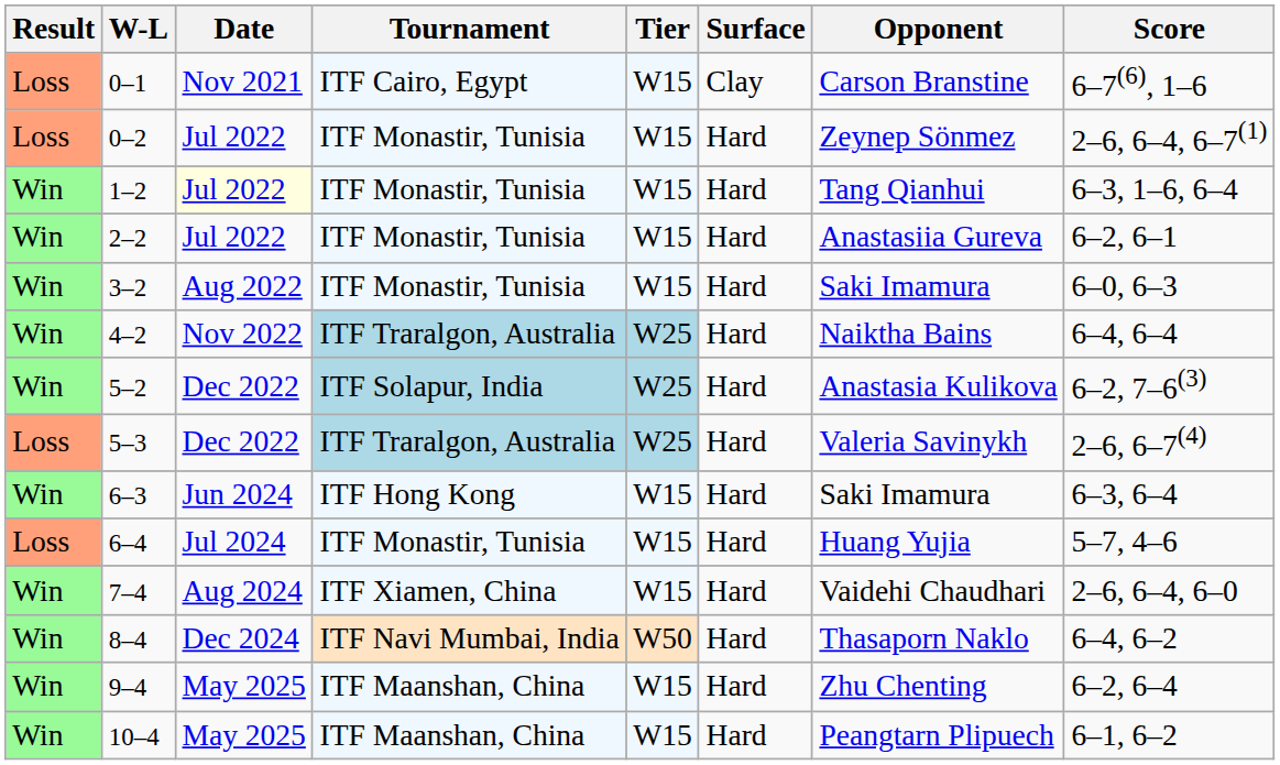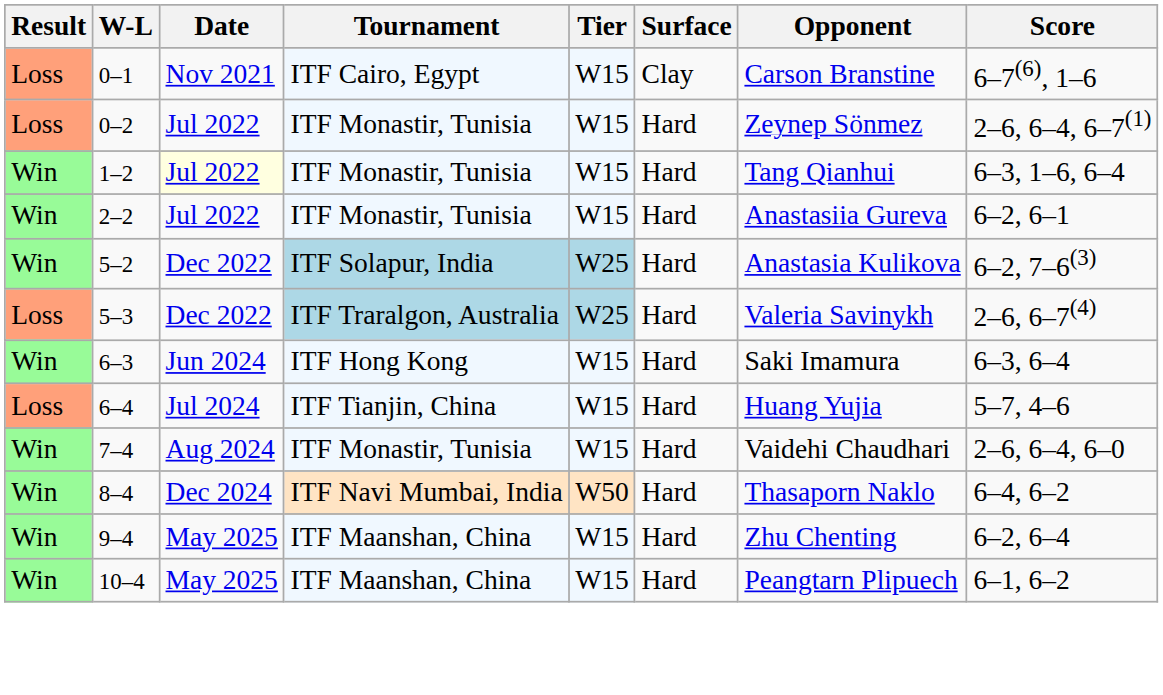- row: Win | 3–2 | Aug 2022 | ITF Monastir, Tunisia | W15 | Hard | Saki Imamura | 6–0, 6–3
- row: Win | 4–2 | Nov 2022 | ITF Traralgon, Australia | W25 | Hard | Naiktha Bains | 6–4, 6–4
6–4 | Tournament: ITF Monastir, Tunisia -> ITF Tianjin, China
7–4 | Tournament: ITF Xiamen, China -> ITF Monastir, Tunisia
